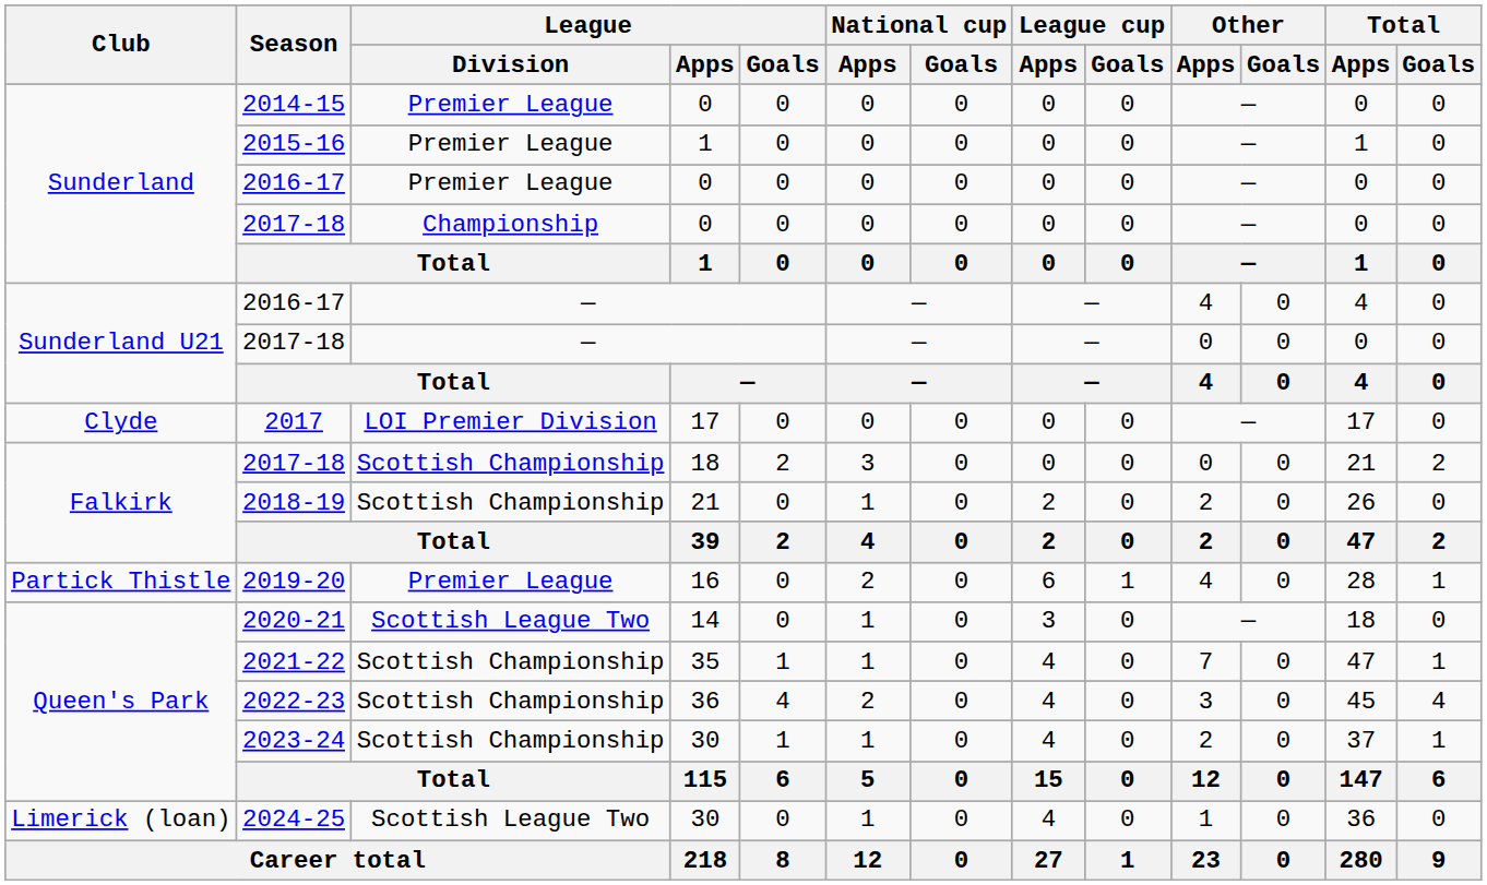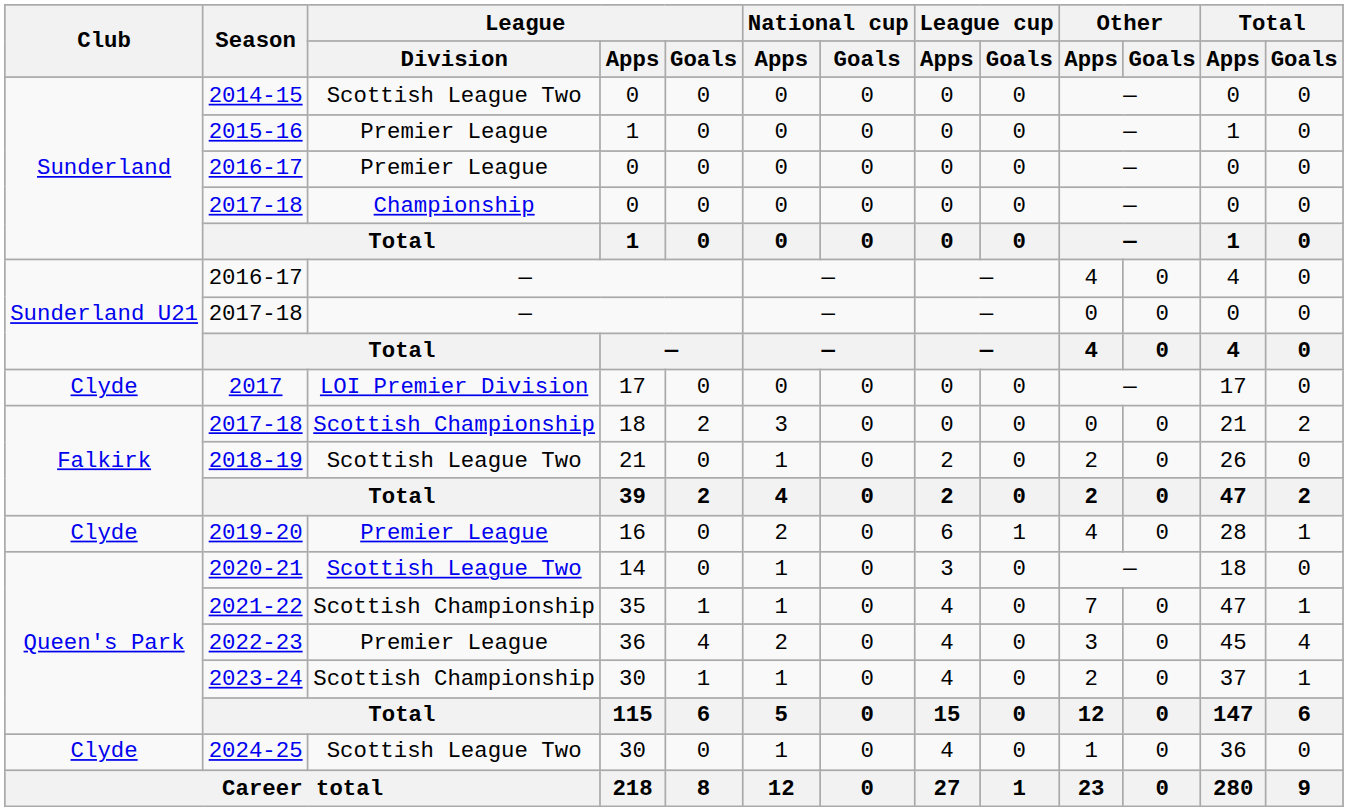2014-15 | League / Division: Premier League -> Scottish League Two
2018-19 | League / Division: Scottish Championship -> Scottish League Two
2019-20 | Club: Partick Thistle -> Clyde
2022-23 | League / Division: Scottish Championship -> Premier League
2024-25 | Club: Limerick (loan) -> Clyde
